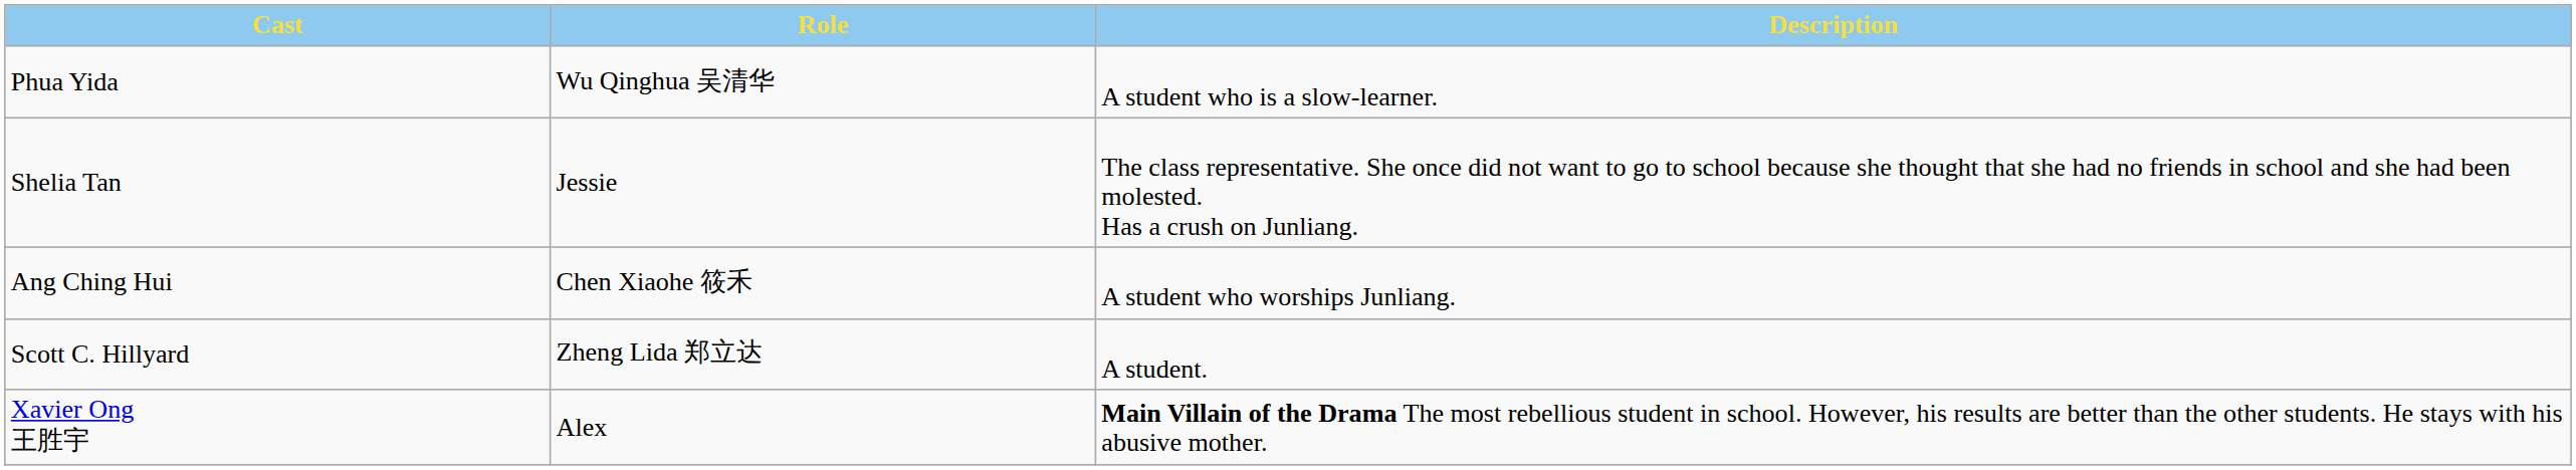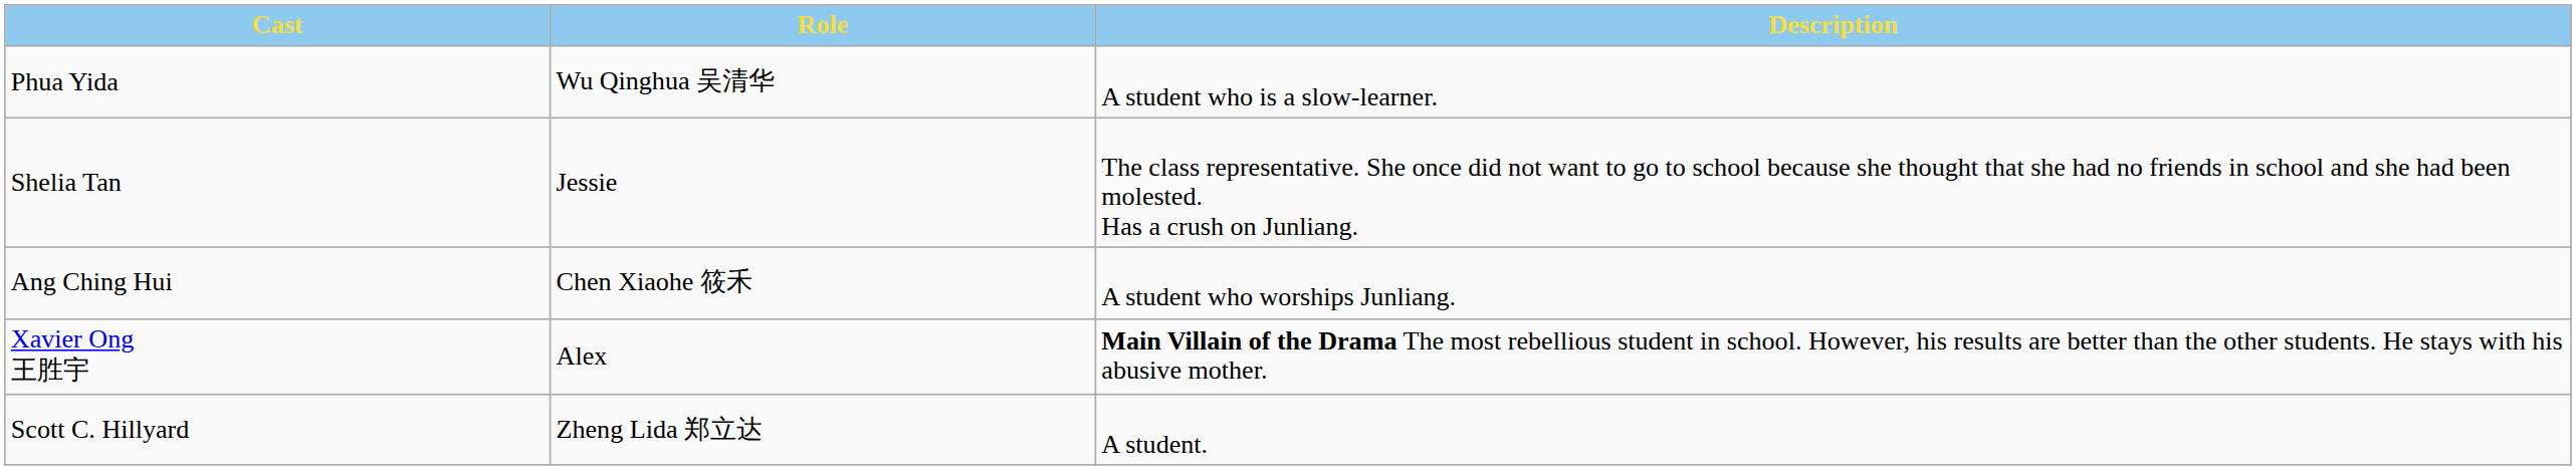rows swapped: Scott C. Hillyard <-> Xavier Ong 王胜宇
